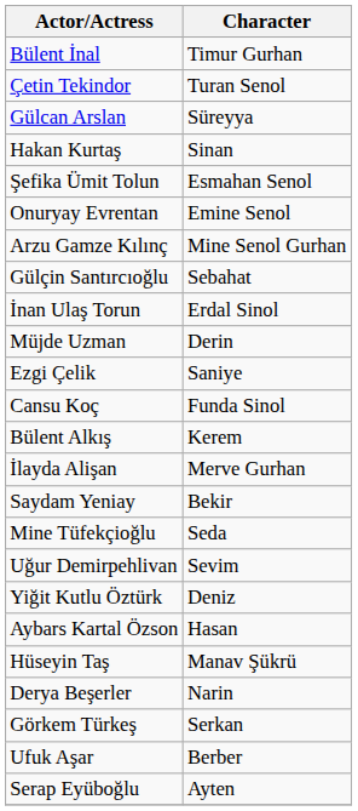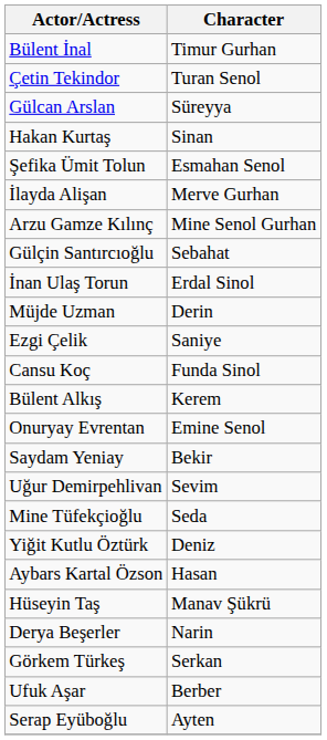rows swapped: Onuryay Evrentan <-> İlayda Alişan
rows swapped: Mine Tüfekçioğlu <-> Uğur Demirpehlivan
